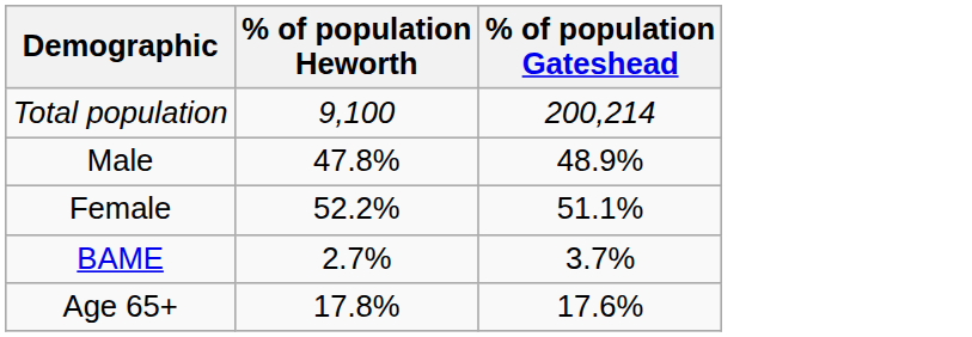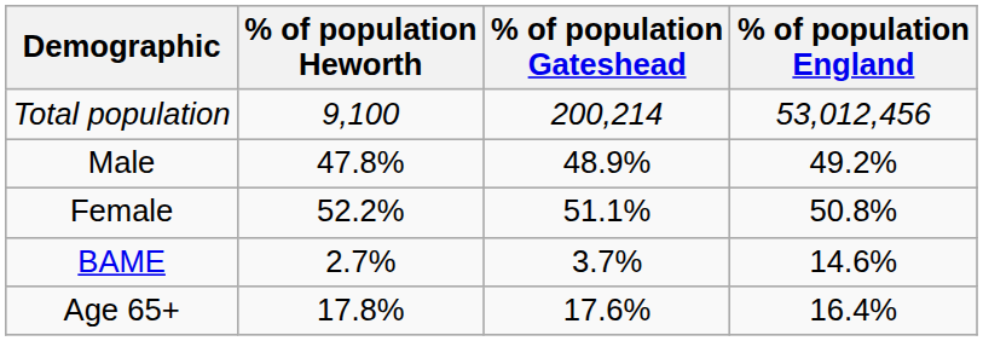+ column: % of population England | 53,012,456 | 49.2% | 50.8% | 14.6% | 16.4%
